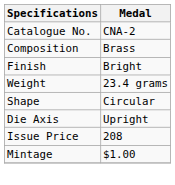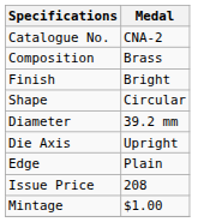- row: Weight | 23.4 grams
+ row: Diameter | 39.2 mm
+ row: Edge | Plain
